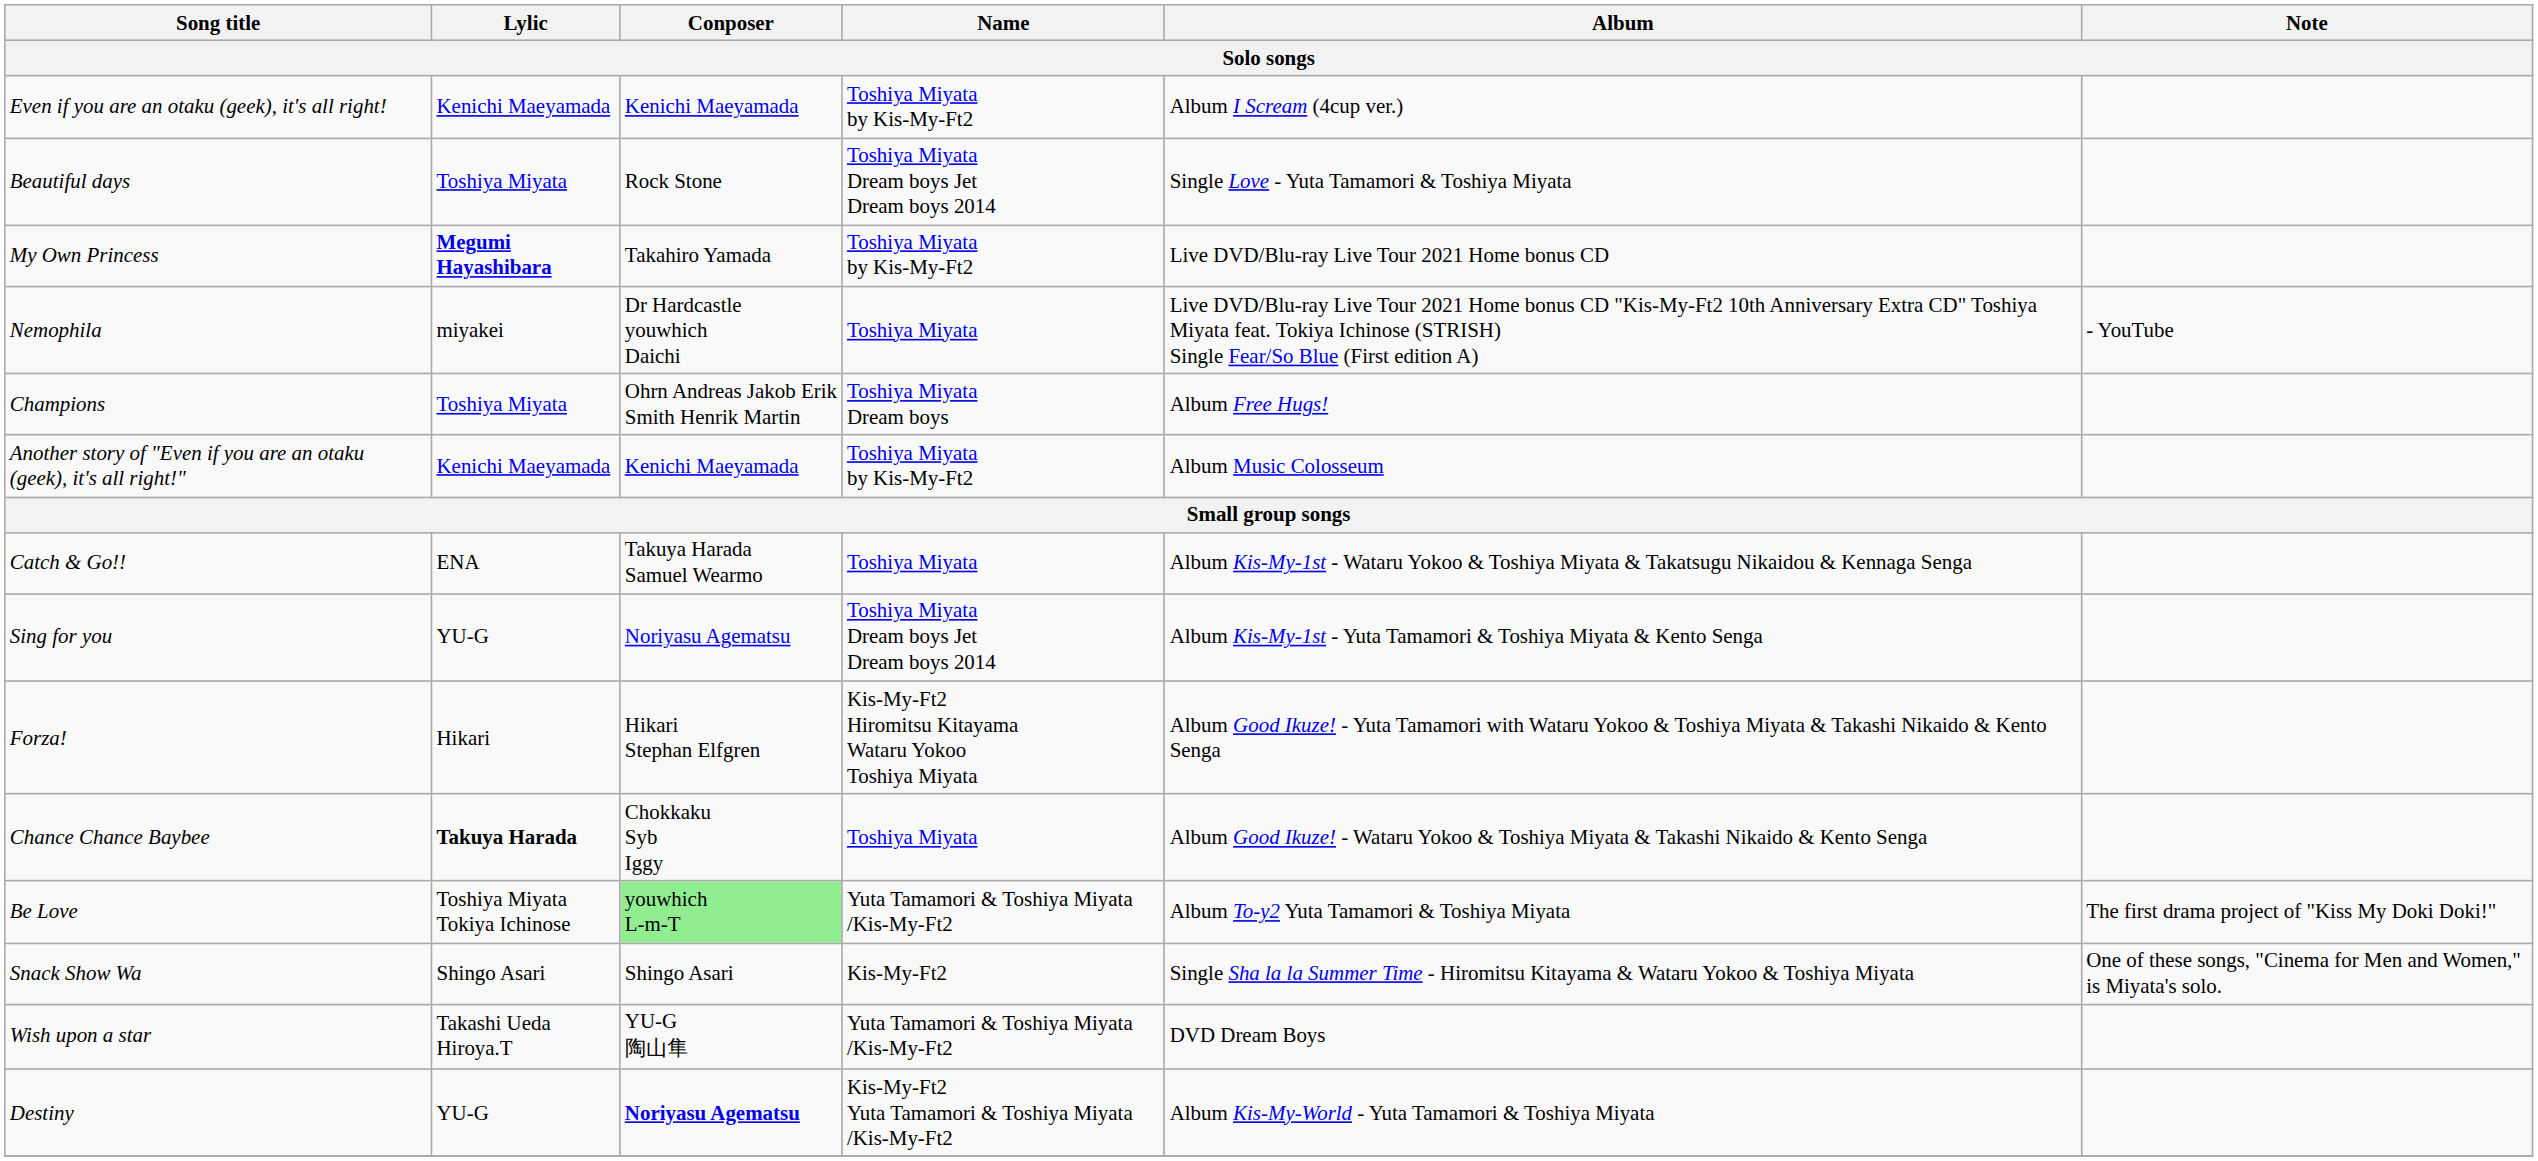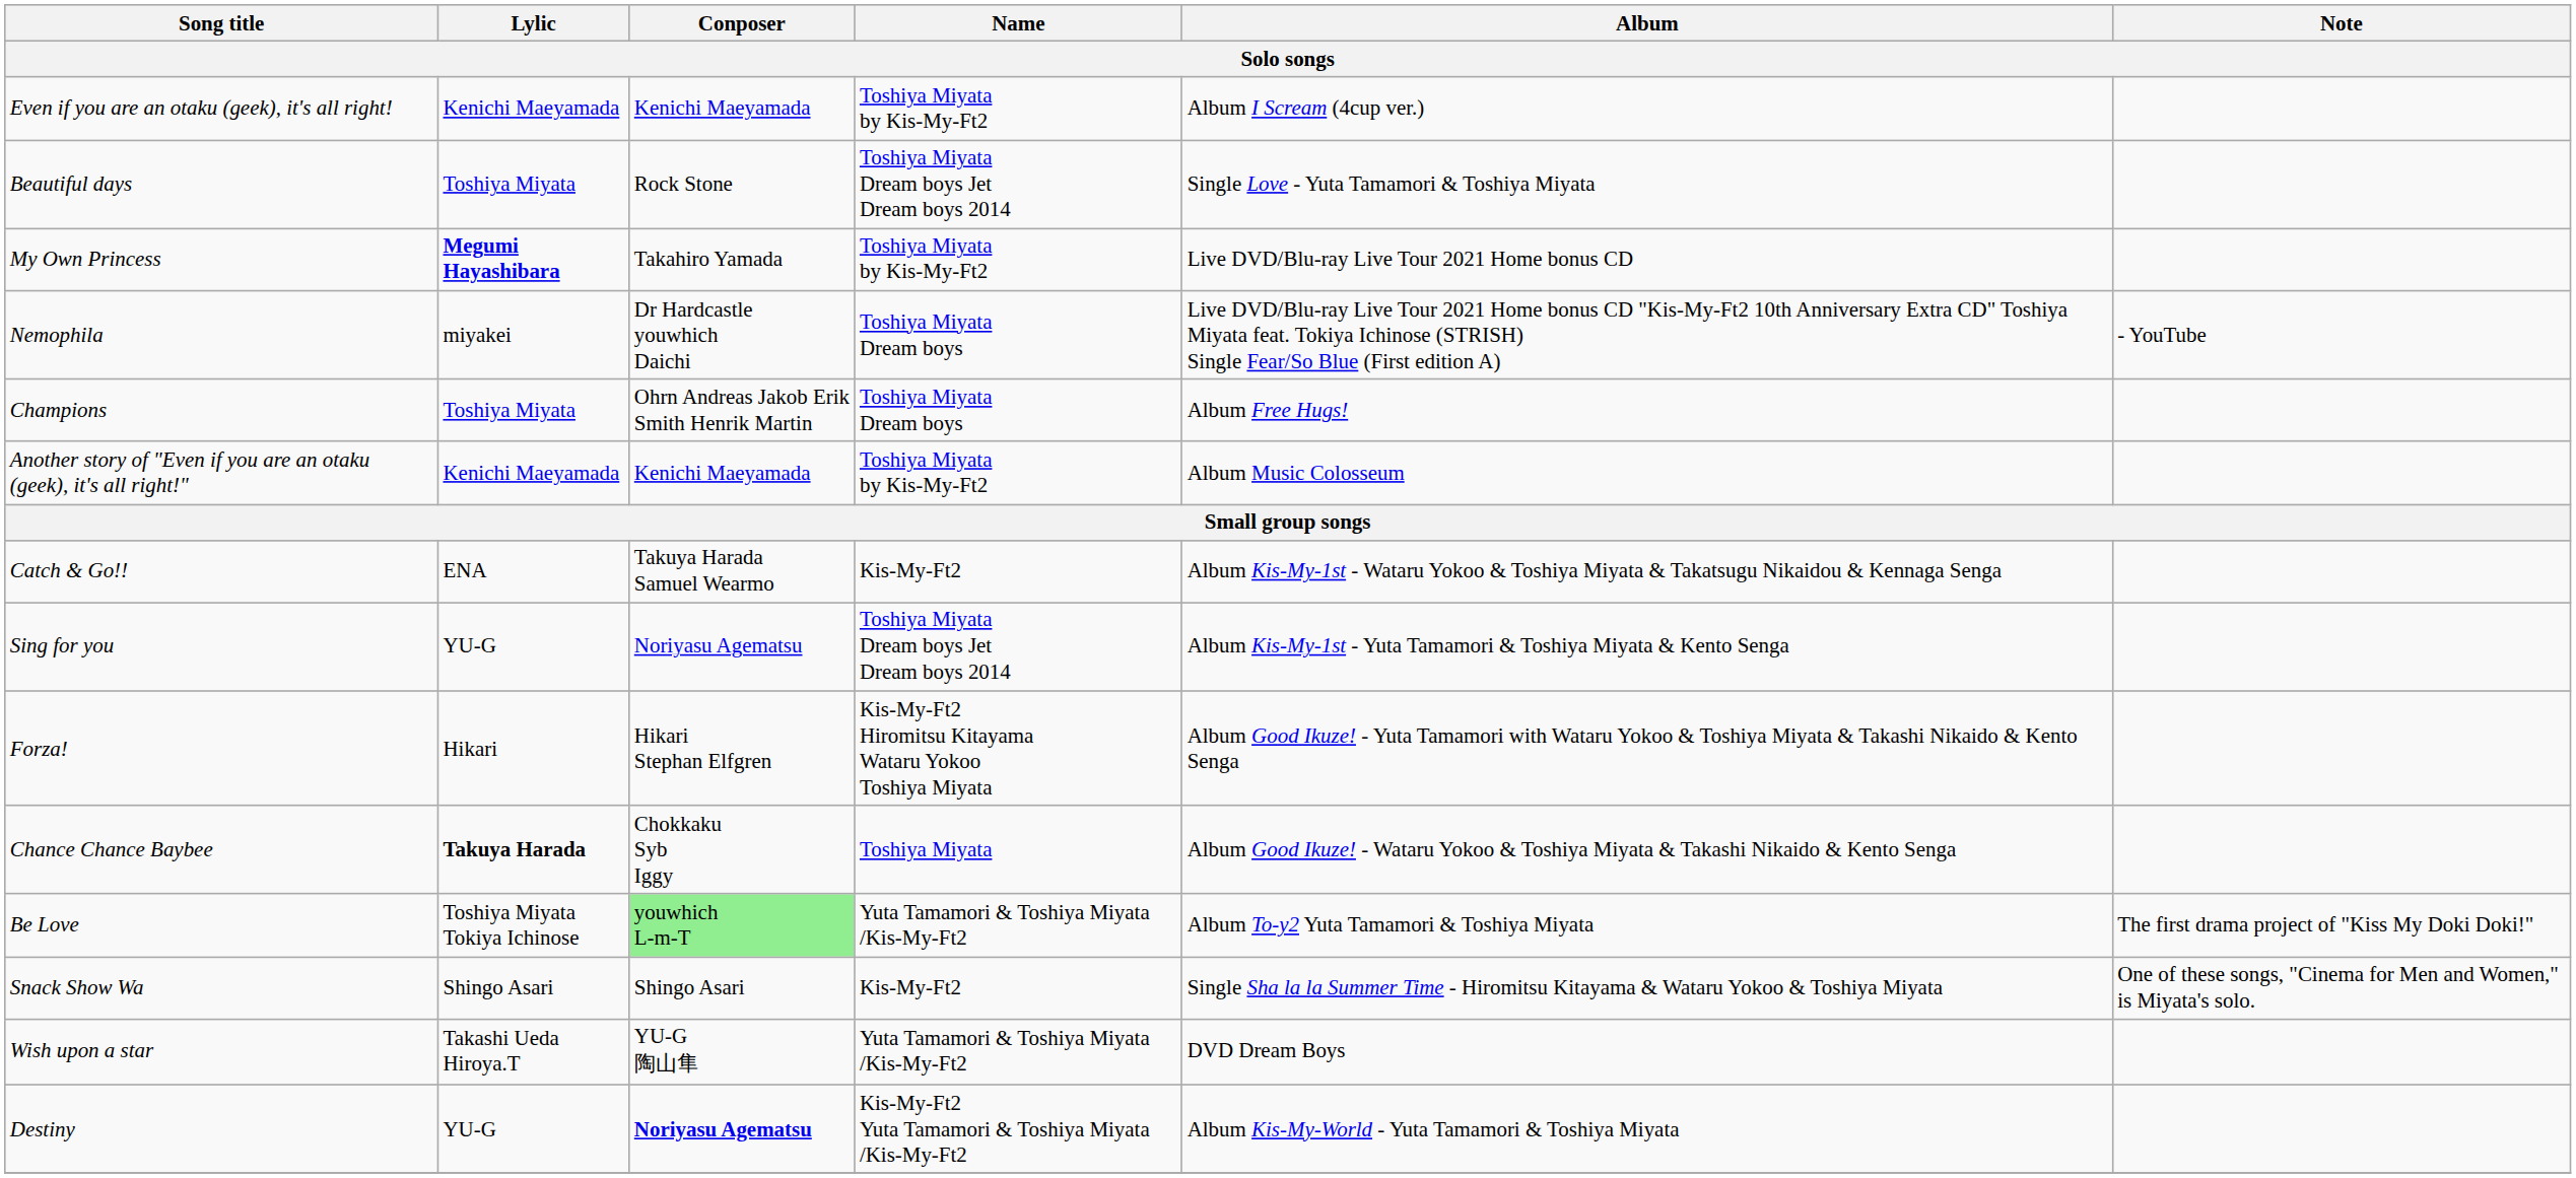Nemophila | Name: Toshiya Miyata -> Toshiya Miyata Dream boys
Catch & Go!! | Name: Toshiya Miyata -> Kis-My-Ft2
